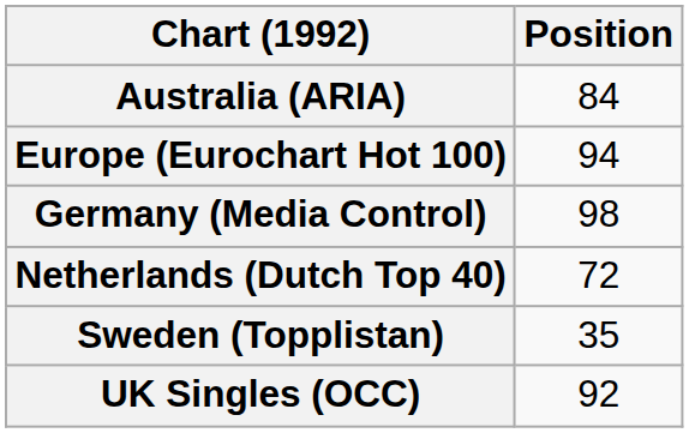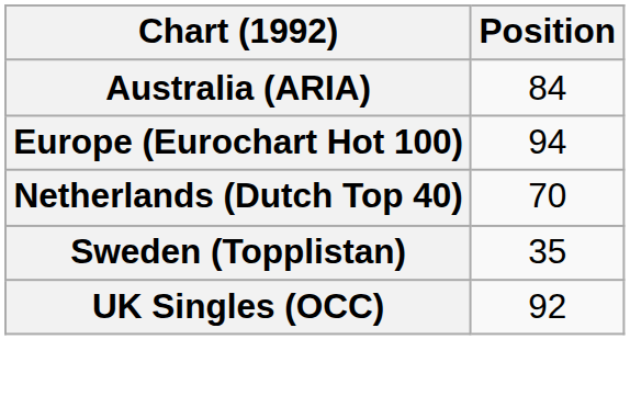- row: Germany (Media Control) | 98
Netherlands (Dutch Top 40) | Position: 72 -> 70
